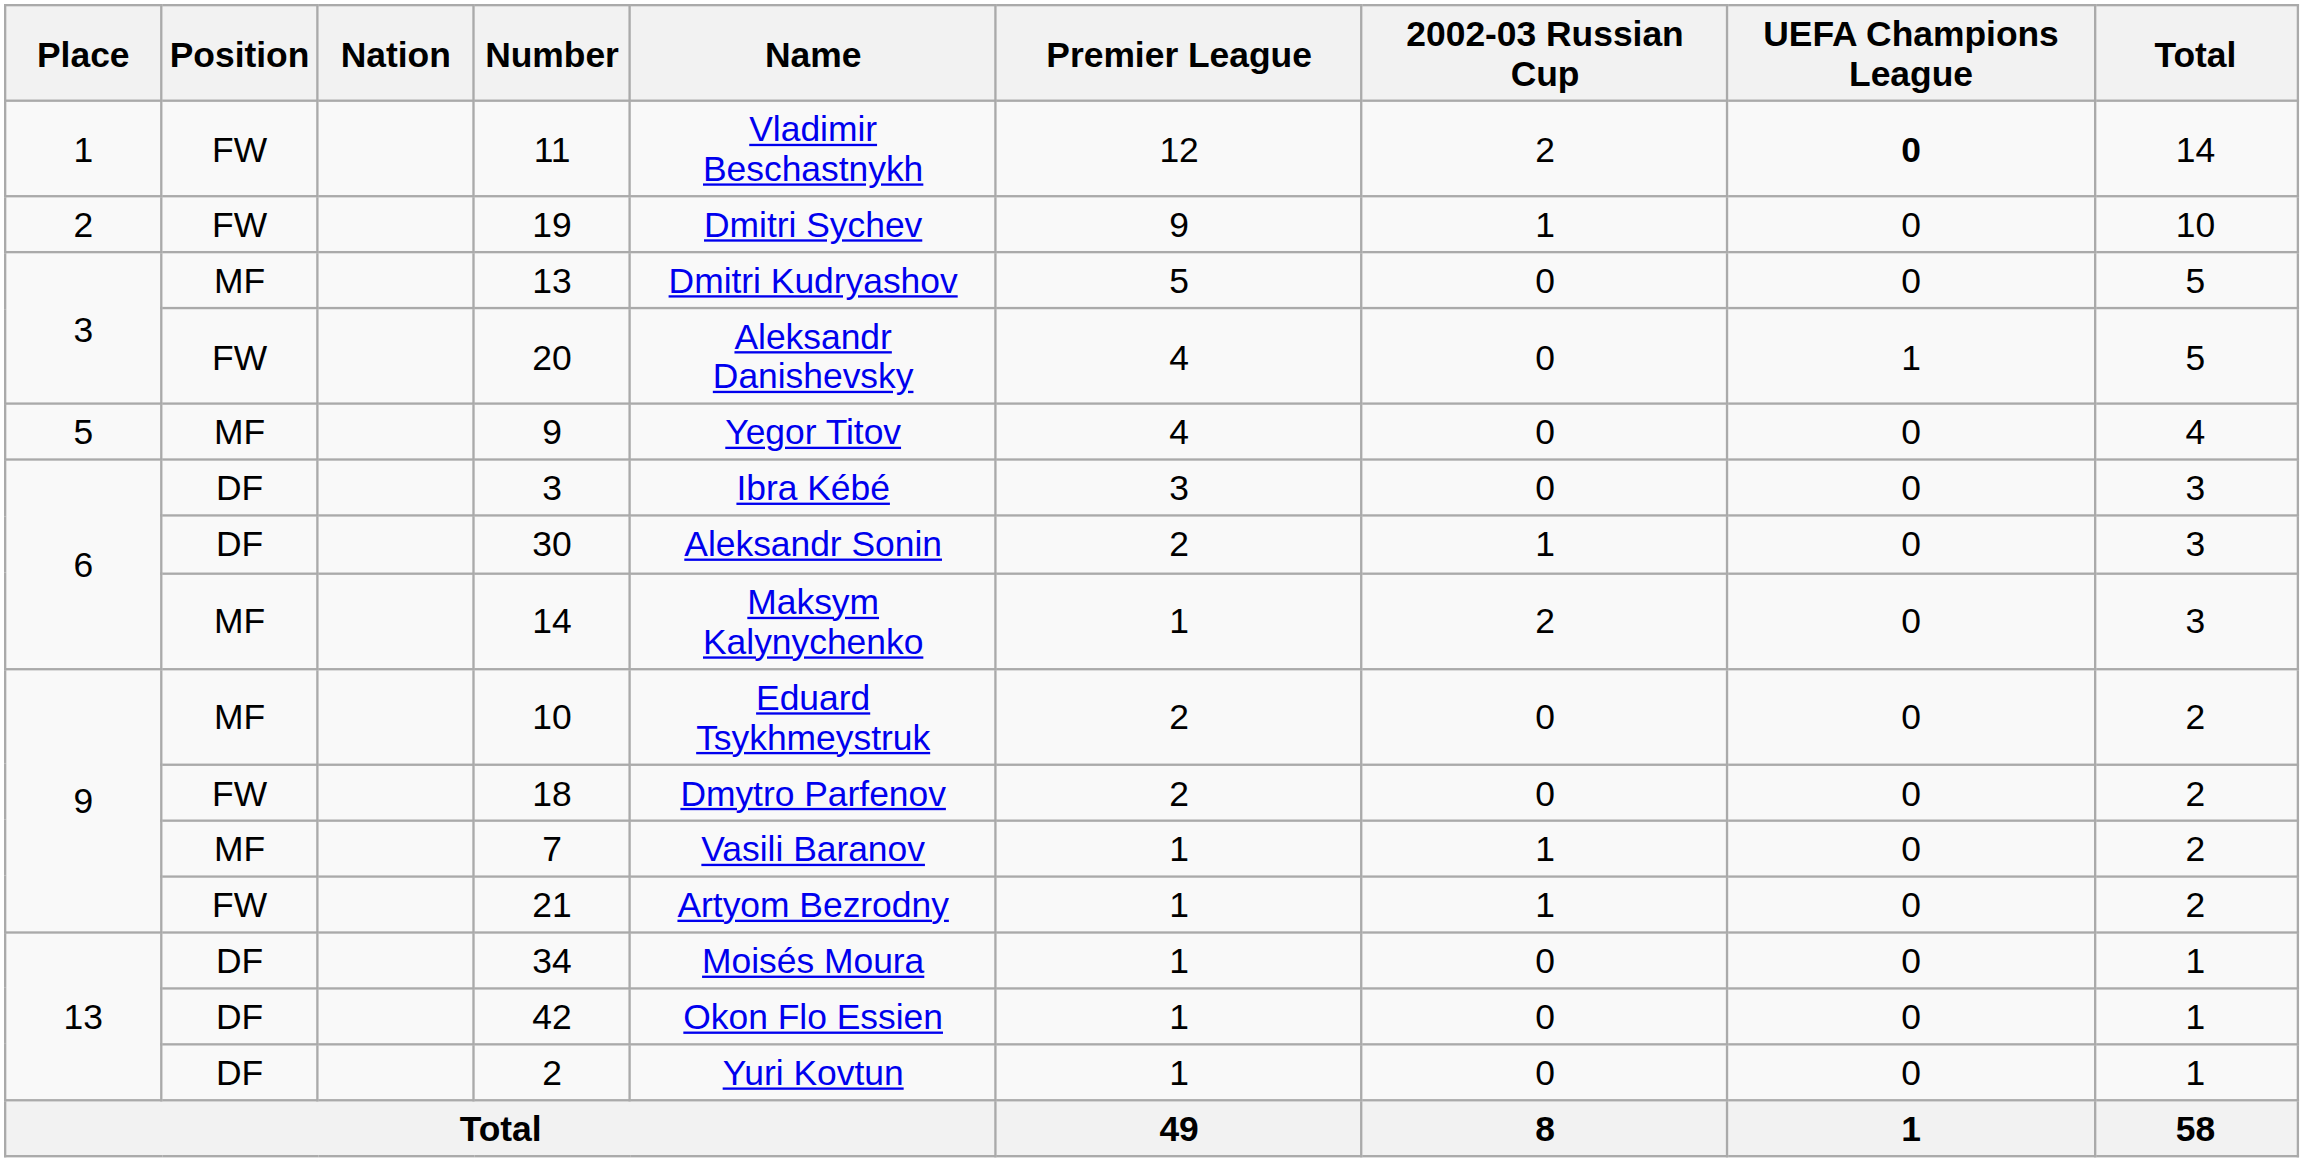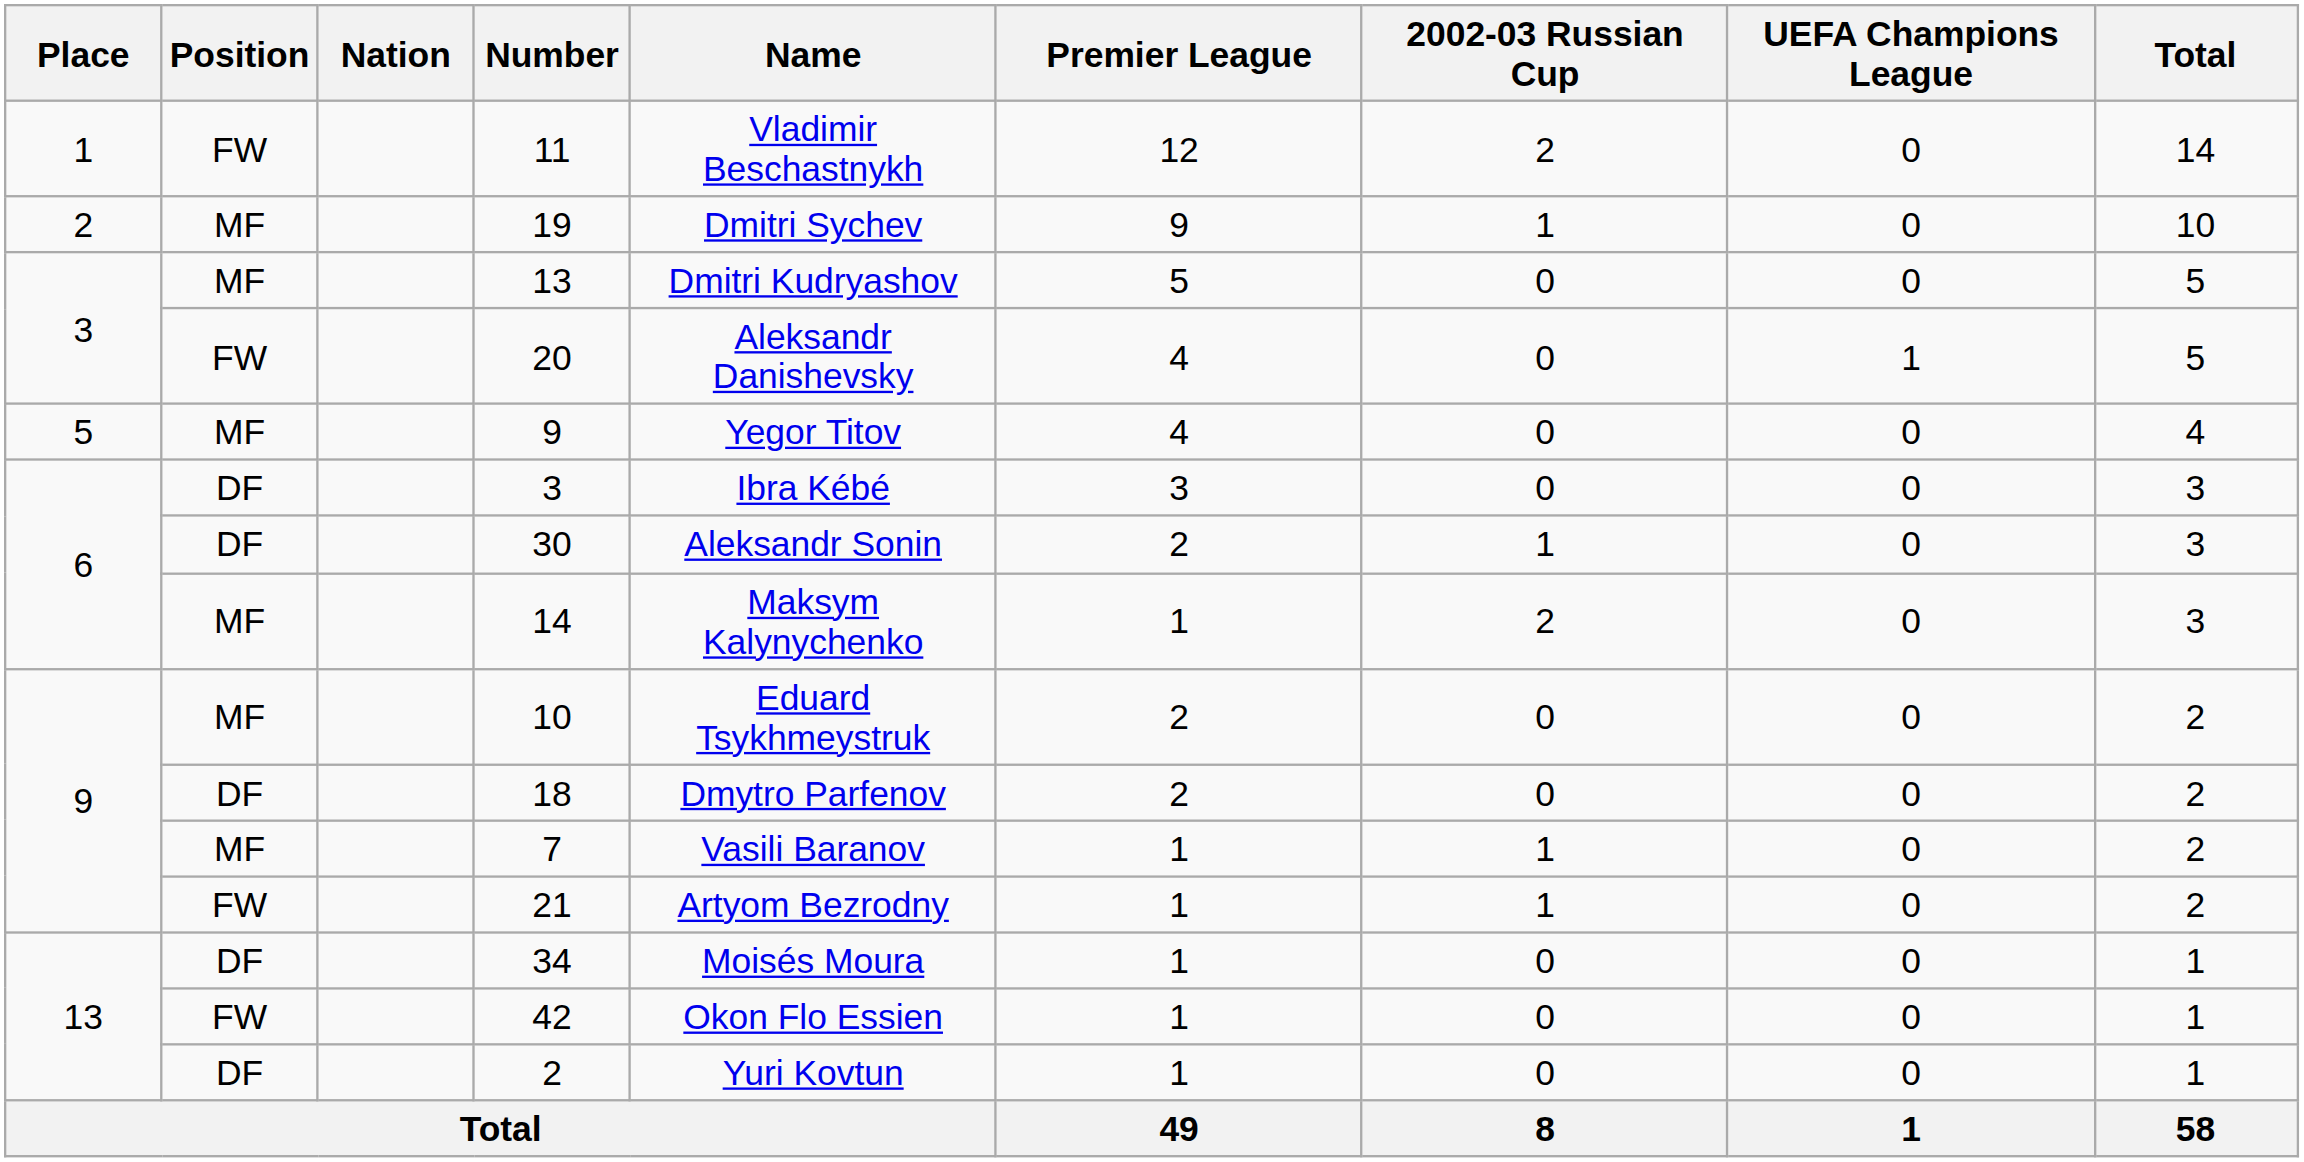11 | UEFA Champions League: bold -> normal
19 | Position: FW -> MF
18 | Position: FW -> DF
42 | Position: DF -> FW
